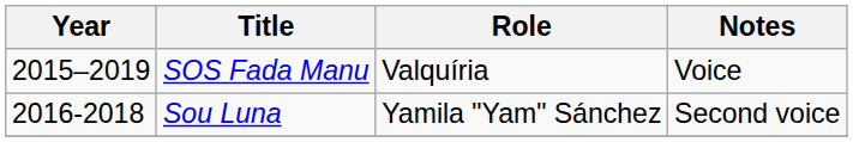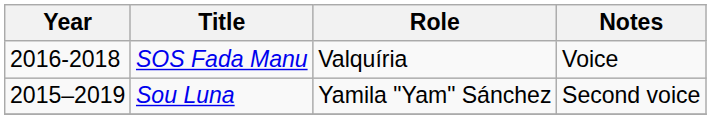SOS Fada Manu | Year: 2015–2019 -> 2016-2018
Sou Luna | Year: 2016-2018 -> 2015–2019
